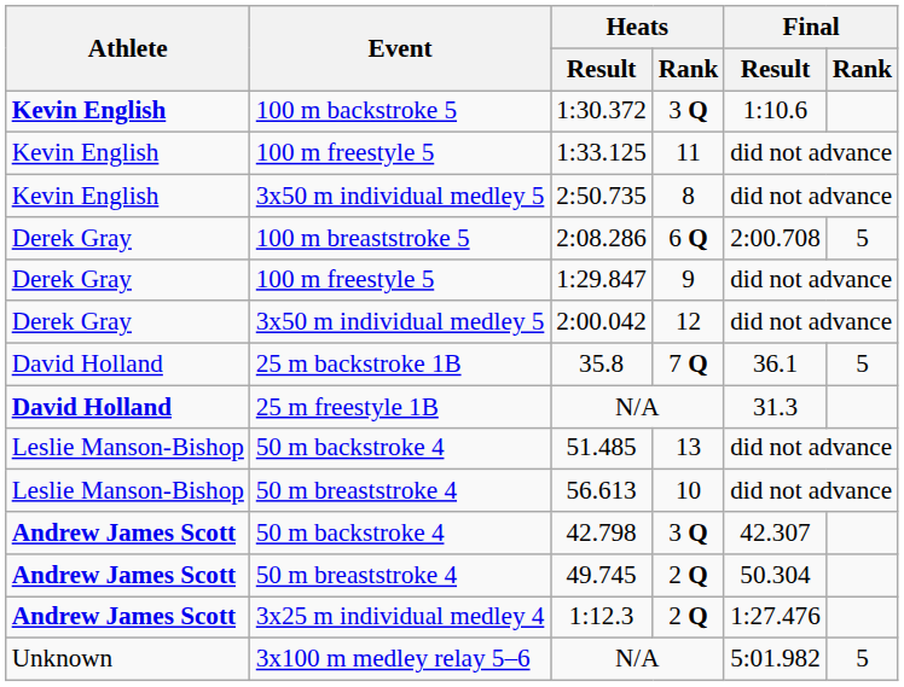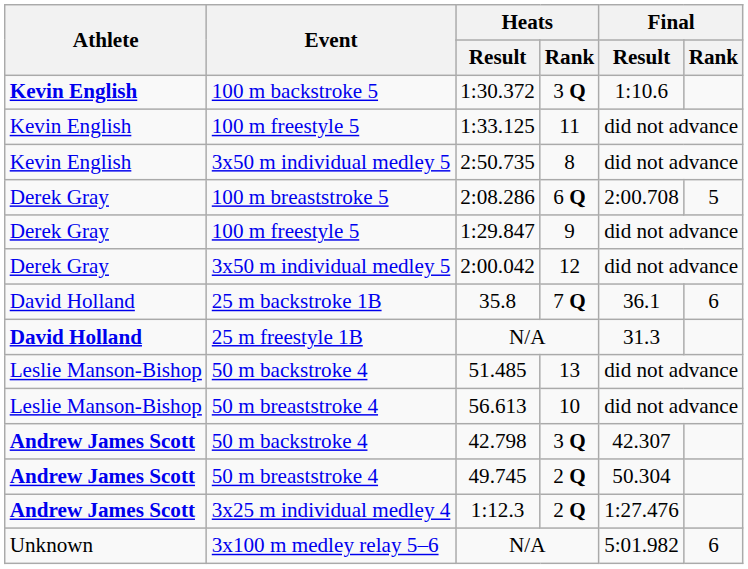35.8 | Final / Rank: 5 -> 6
3x100 m medley relay 5–6 / N/A | Final / Rank: 5 -> 6
